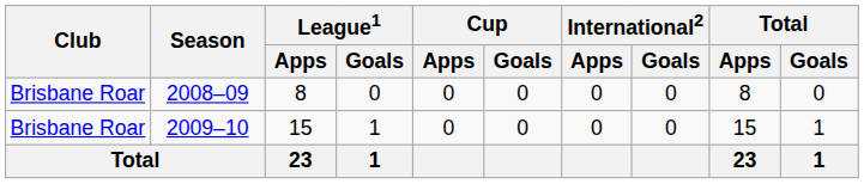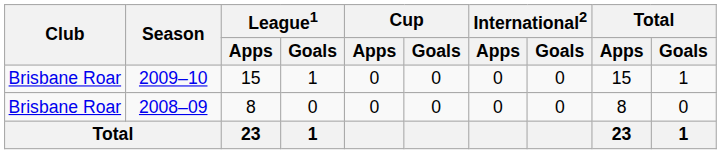rows swapped: 2008–09 <-> 2009–10
